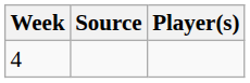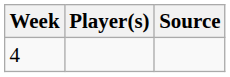columns swapped: Player(s) <-> Source
